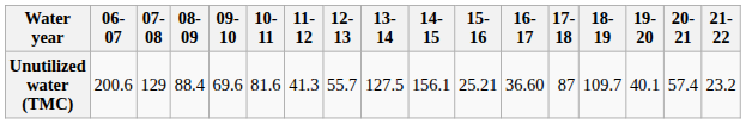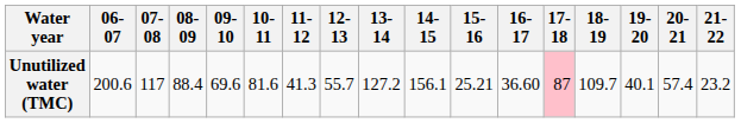Unutilized water (TMC) | 07-08: 129 -> 117
Unutilized water (TMC) | 13-14: 127.5 -> 127.2
Unutilized water (TMC) | 17-18: no background -> pink background
